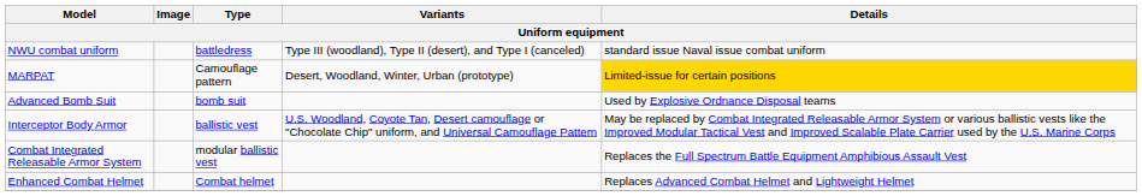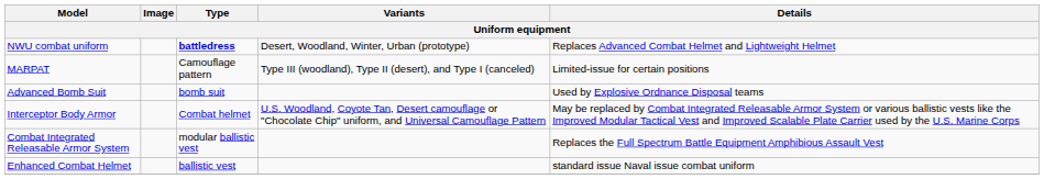NWU combat uniform | Type: normal -> bold
NWU combat uniform | Variants: Type III (woodland), Type II (desert), and Type I (canceled) -> Desert, Woodland, Winter, Urban (prototype)
NWU combat uniform | Details: standard issue Naval issue combat uniform -> Replaces Advanced Combat Helmet and Lightweight Helmet
MARPAT | Variants: Desert, Woodland, Winter, Urban (prototype) -> Type III (woodland), Type II (desert), and Type I (canceled)
MARPAT | Details: gold background -> no background
Interceptor Body Armor | Type: ballistic vest -> Combat helmet
Enhanced Combat Helmet | Type: Combat helmet -> ballistic vest
Enhanced Combat Helmet | Details: Replaces Advanced Combat Helmet and Lightweight Helmet -> standard issue Naval issue combat uniform
